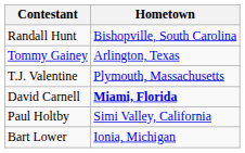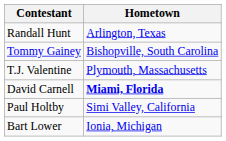Randall Hunt | Hometown: Bishopville, South Carolina -> Arlington, Texas
Tommy Gainey | Hometown: Arlington, Texas -> Bishopville, South Carolina
